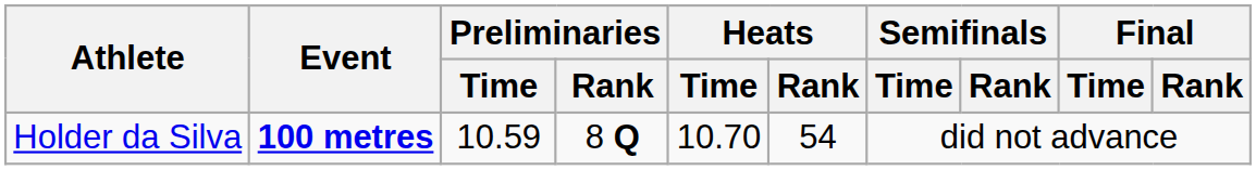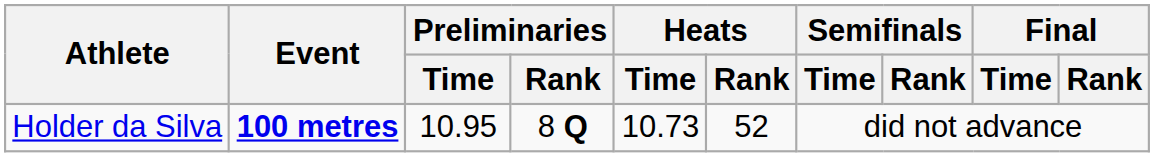Holder da Silva | Preliminaries / Time: 10.59 -> 10.95
Holder da Silva | Heats / Time: 10.70 -> 10.73
Holder da Silva | Heats / Rank: 54 -> 52
